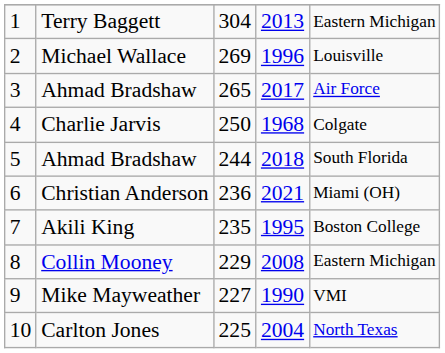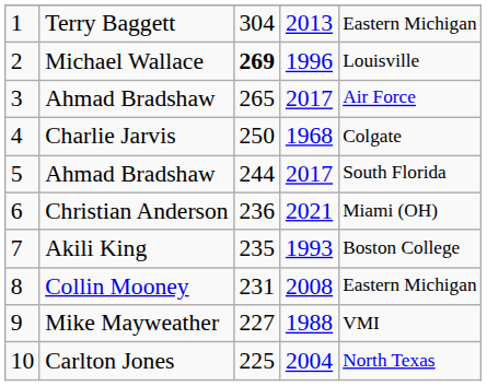Michael Wallace | column 3: normal -> bold
5 / Ahmad Bradshaw | column 4: 2018 -> 2017
Akili King | column 4: 1995 -> 1993
Collin Mooney | column 3: 229 -> 231
Mike Mayweather | column 4: 1990 -> 1988
